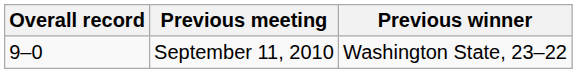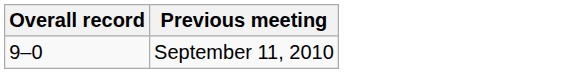- column: Previous winner | Washington State, 23–22
